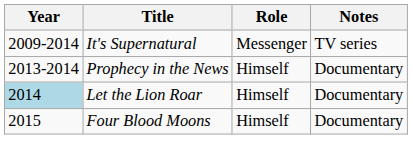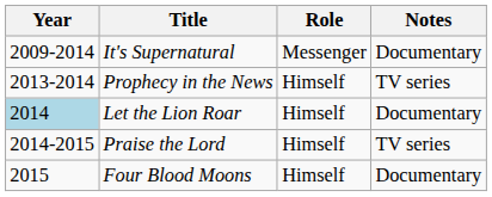It's Supernatural | Notes: TV series -> Documentary
Prophecy in the News | Notes: Documentary -> TV series
+ row: 2014-2015 | Praise the Lord | Himself | TV series
